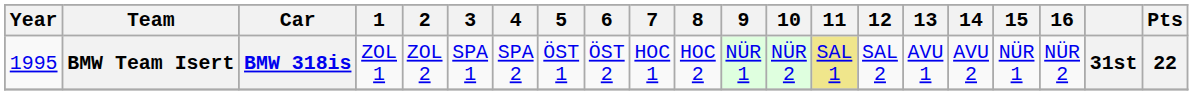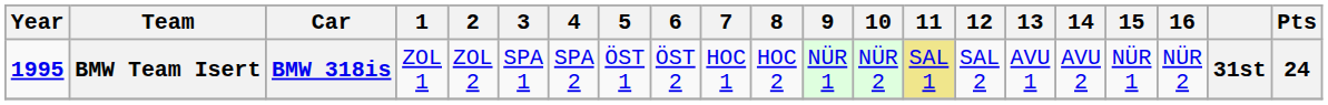BMW Team Isert | Year: normal -> bold
BMW Team Isert | Pts: 22 -> 24
